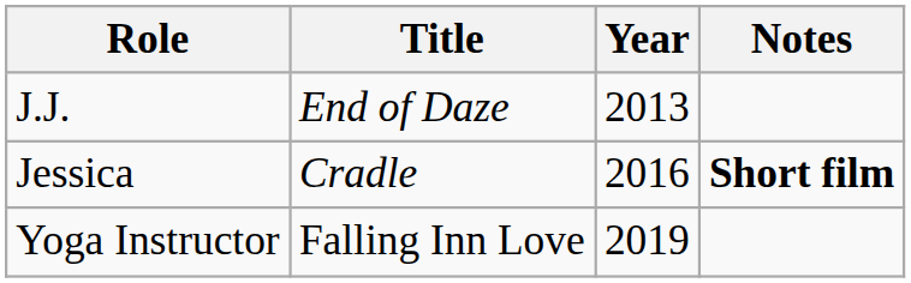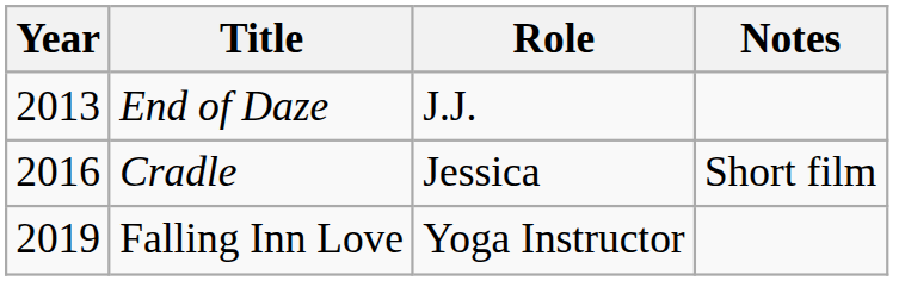columns swapped: Year <-> Role
Cradle | Notes: bold -> normal
